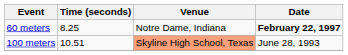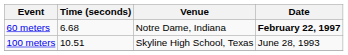60 meters | Time (seconds): 8.25 -> 6.68
100 meters | Venue: lightsalmon background -> no background
